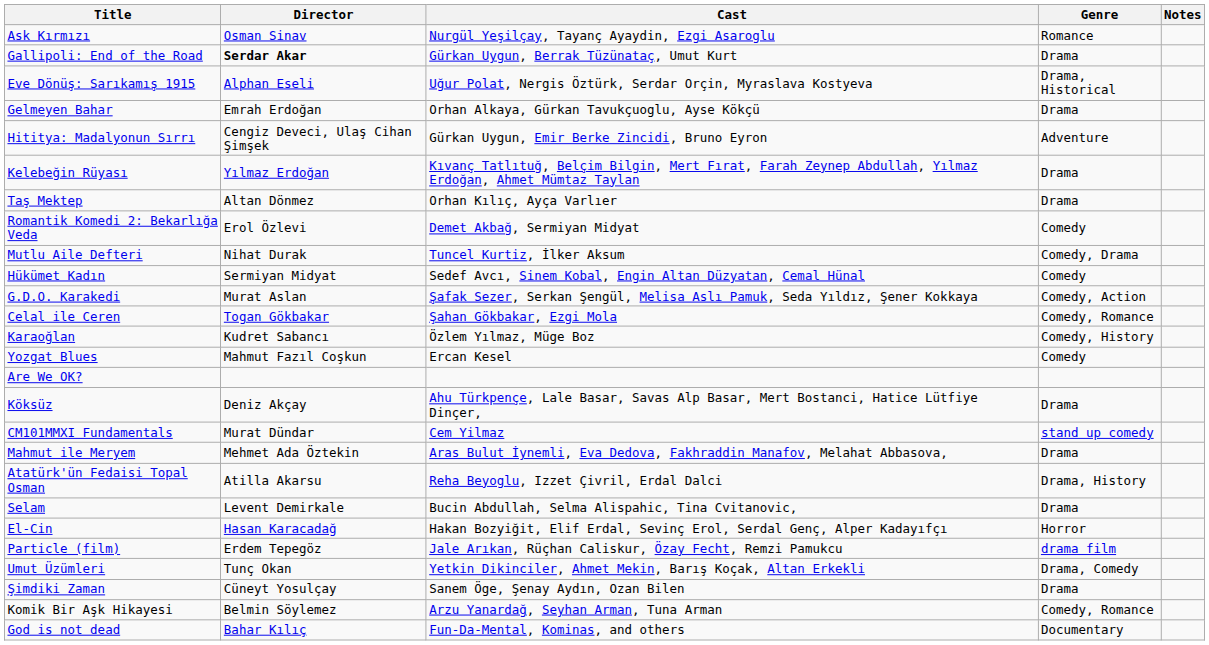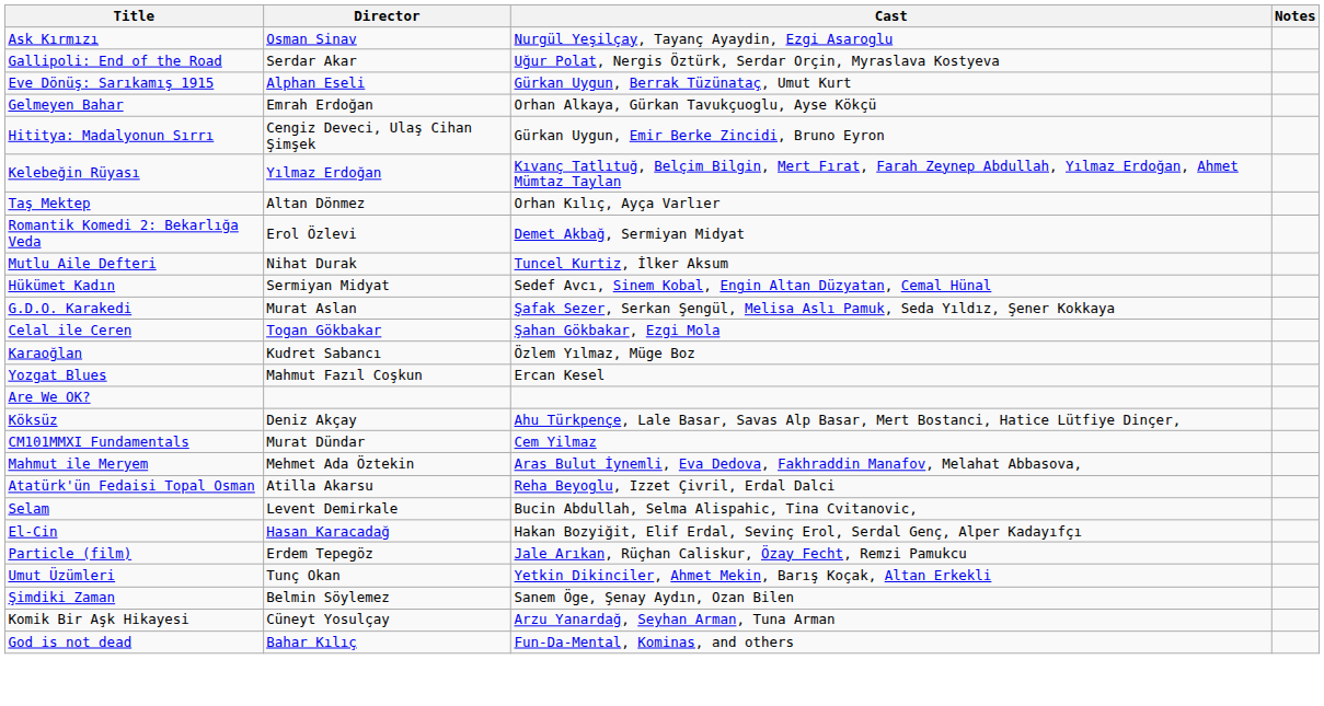- column: Genre | Romance | Drama | Drama, Historical | Drama | Adventure | Drama | Drama | Comedy | Comedy, Drama | Comedy | Comedy, Action | Comedy, Romance | Comedy, History | Comedy | Drama | stand up comedy | Drama | Drama, History | Drama | Horror | drama film | Drama, Comedy | Drama | Comedy, Romance | Documentary
Gallipoli: End of the Road | Director: bold -> normal
Gallipoli: End of the Road | Cast: Gürkan Uygun, Berrak Tüzünataç, Umut Kurt -> Uğur Polat, Nergis Öztürk, Serdar Orçin, Myraslava Kostyeva
Eve Dönüş: Sarıkamış 1915 | Cast: Uğur Polat, Nergis Öztürk, Serdar Orçin, Myraslava Kostyeva -> Gürkan Uygun, Berrak Tüzünataç, Umut Kurt
Şimdiki Zaman | Director: Cüneyt Yosulçay -> Belmin Söylemez
Komik Bir Aşk Hikayesi | Director: Belmin Söylemez -> Cüneyt Yosulçay
